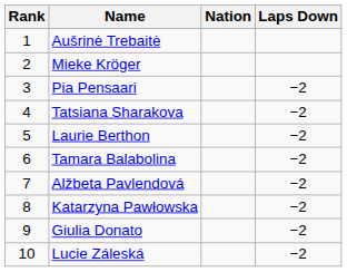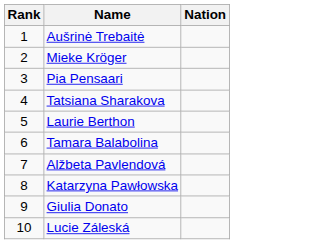- column: Laps Down | −2 | −2 | −2 | −2 | −2 | −2 | −2 | −2
